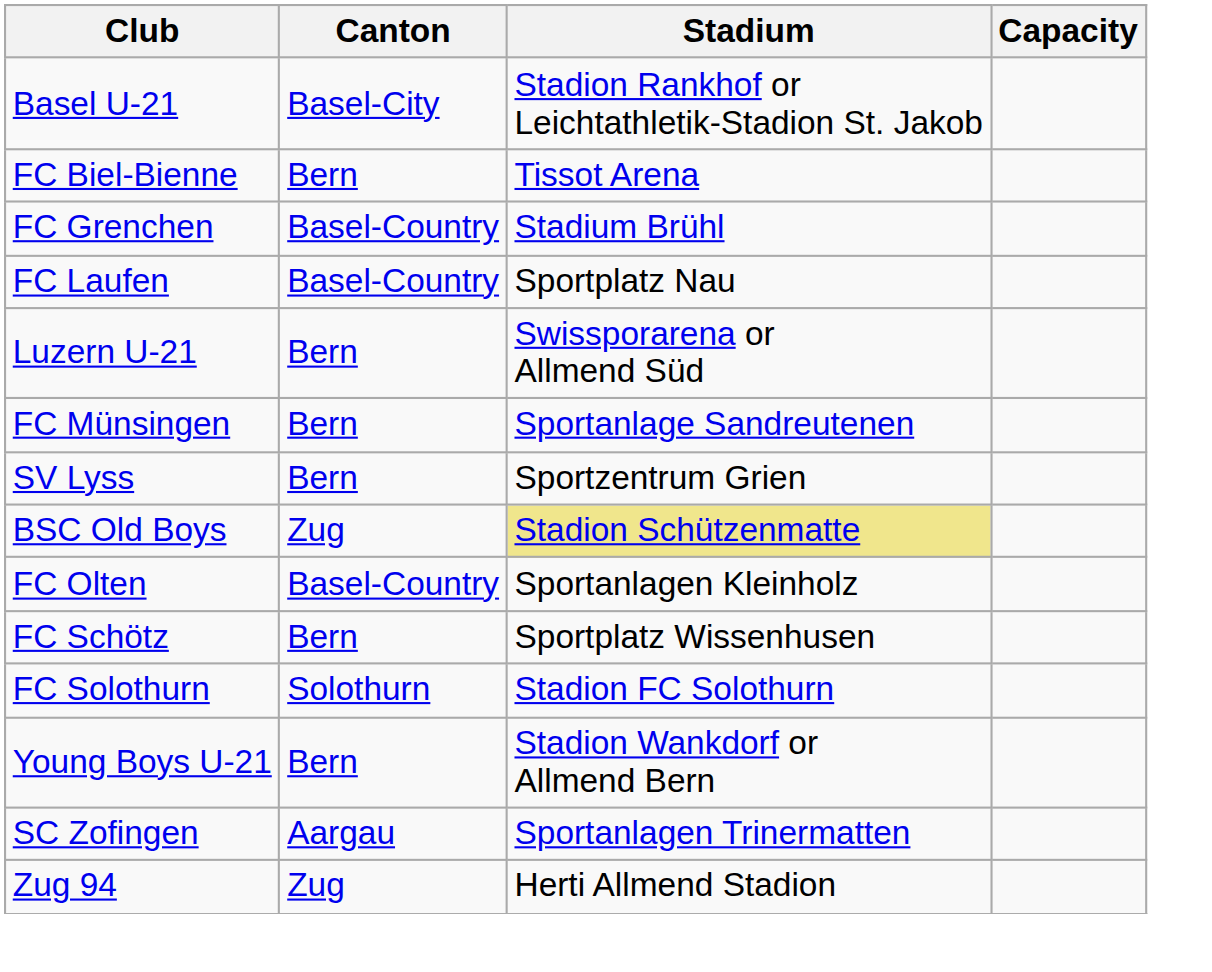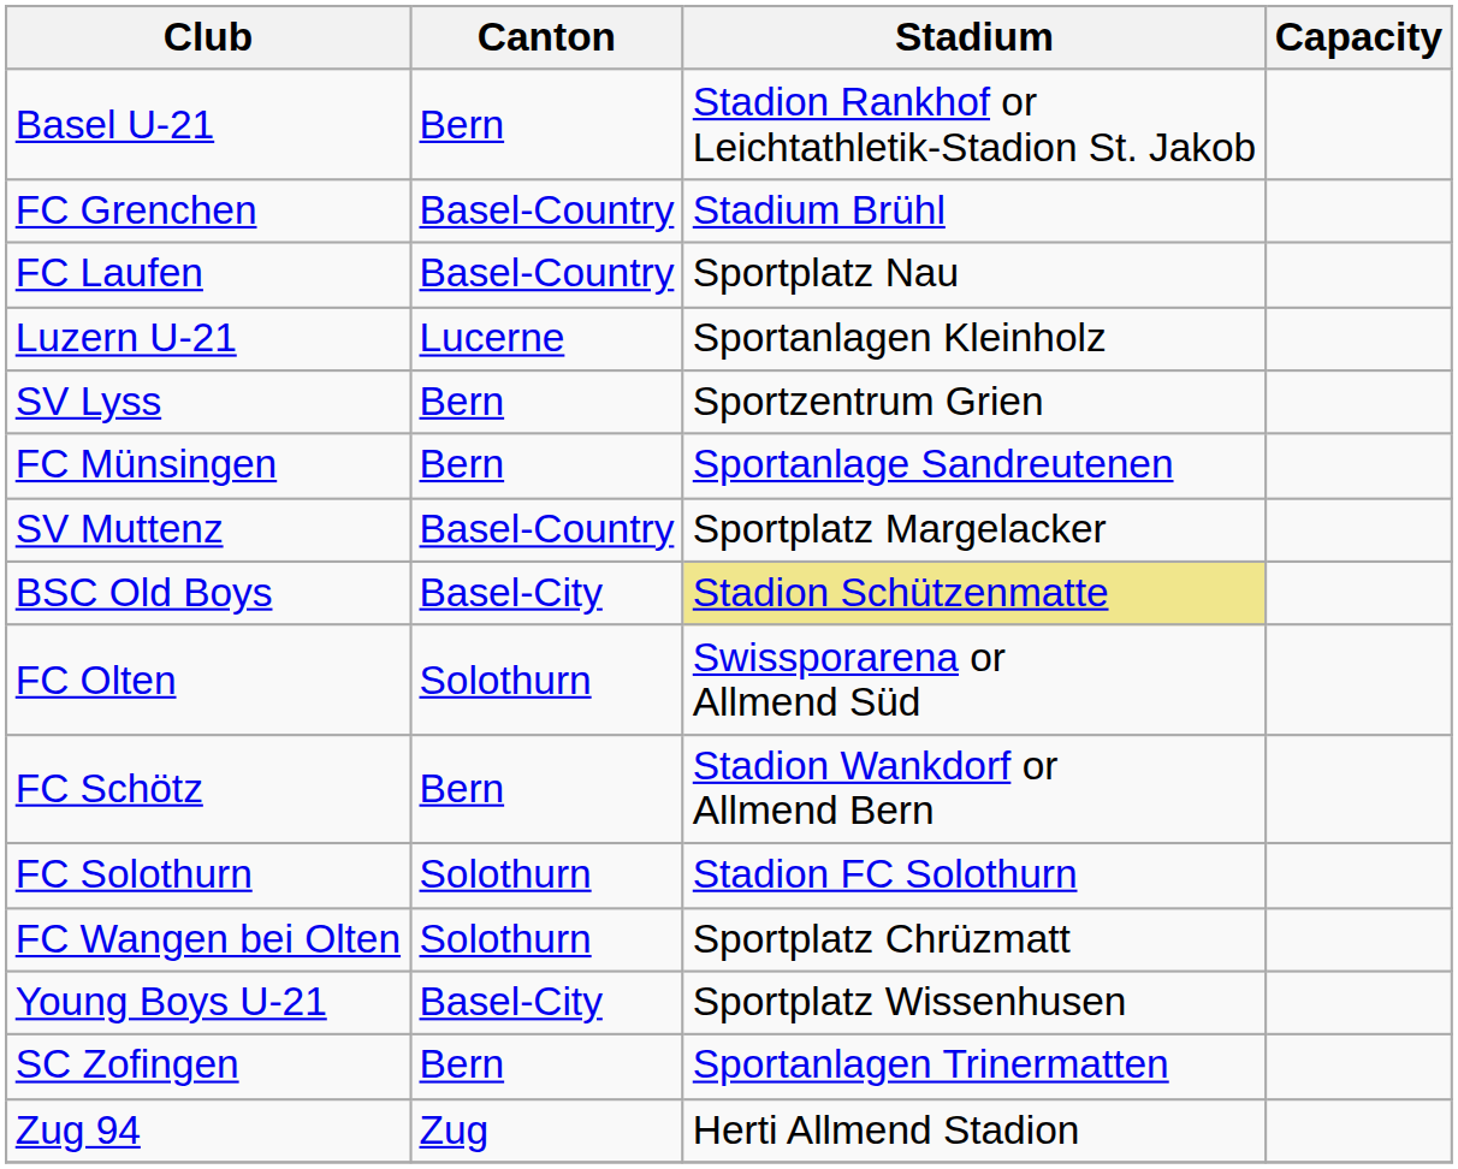Basel U-21 | Canton: Basel-City -> Bern
- row: FC Biel-Bienne | Bern | Tissot Arena
Luzern U-21 | Canton: Bern -> Lucerne
Luzern U-21 | Stadium: Swissporarena or Allmend Süd -> Sportanlagen Kleinholz
rows swapped: SV Lyss <-> FC Münsingen
+ row: SV Muttenz | Basel-Country | Sportplatz Margelacker
BSC Old Boys | Canton: Zug -> Basel-City
FC Olten | Canton: Basel-Country -> Solothurn
FC Olten | Stadium: Sportanlagen Kleinholz -> Swissporarena or Allmend Süd
FC Schötz | Stadium: Sportplatz Wissenhusen -> Stadion Wankdorf or Allmend Bern
+ row: FC Wangen bei Olten | Solothurn | Sportplatz Chrüzmatt
Young Boys U-21 | Canton: Bern -> Basel-City
Young Boys U-21 | Stadium: Stadion Wankdorf or Allmend Bern -> Sportplatz Wissenhusen
SC Zofingen | Canton: Aargau -> Bern
